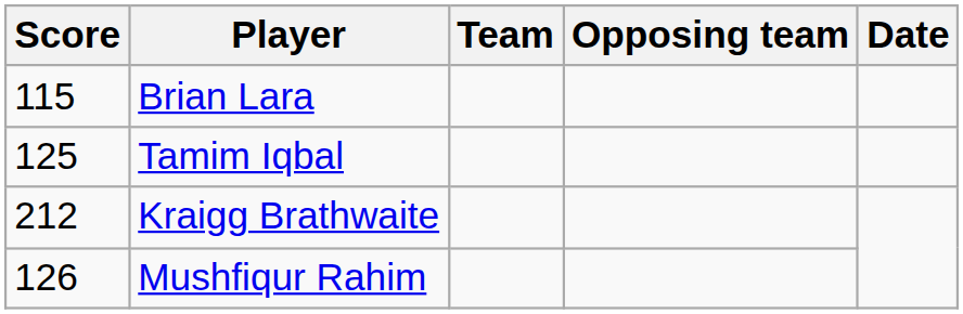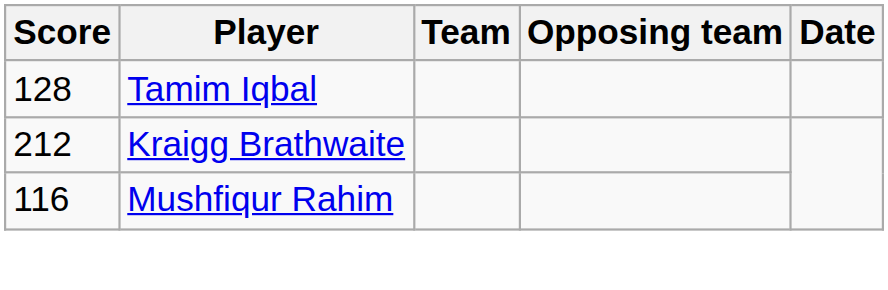- row: 115 | Brian Lara
Tamim Iqbal | Score: 125 -> 128
Mushfiqur Rahim | Score: 126 -> 116
